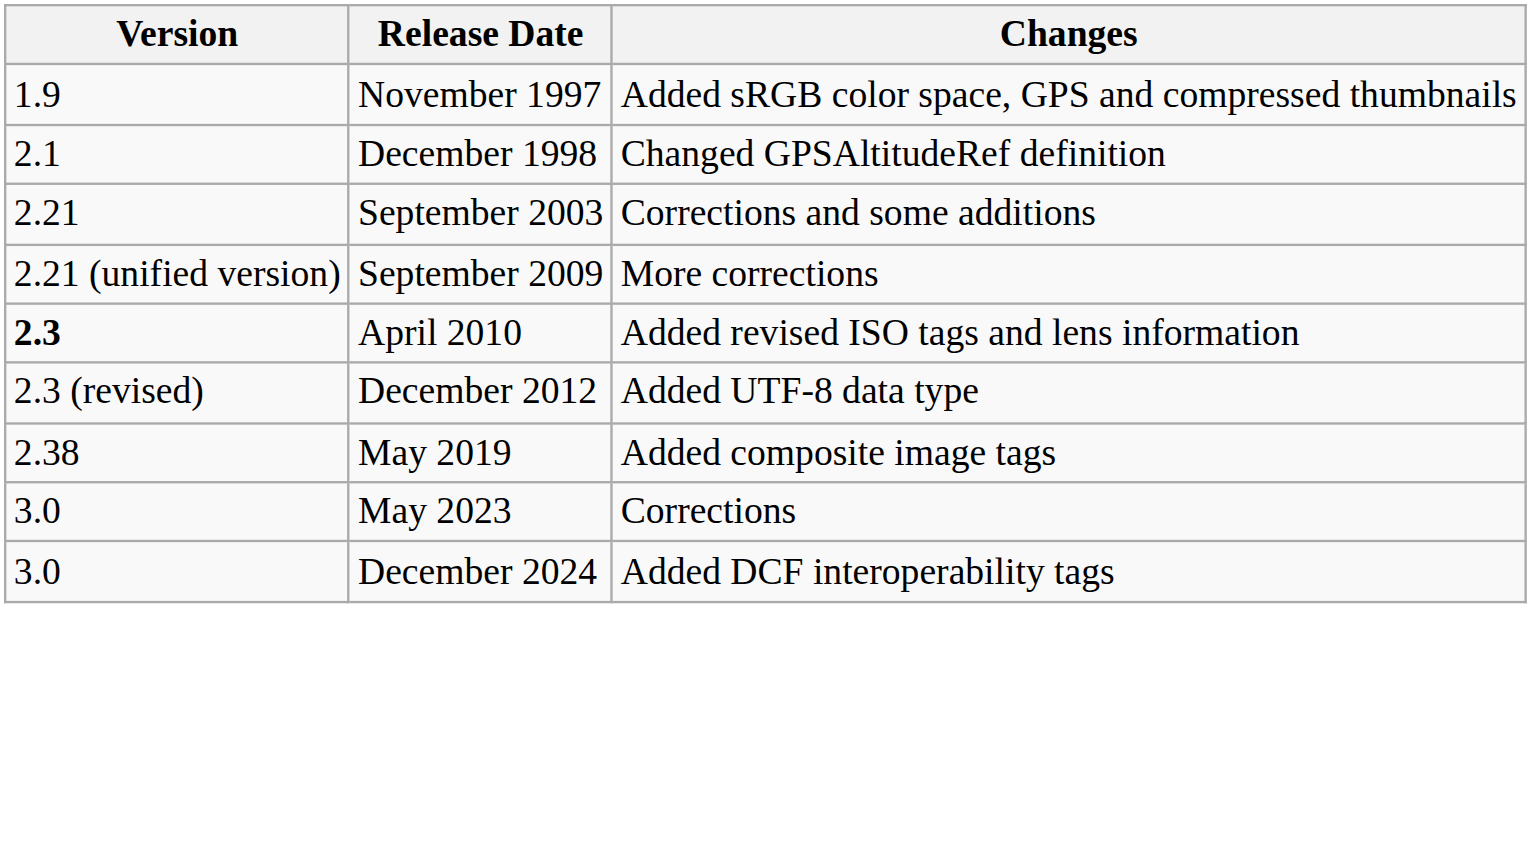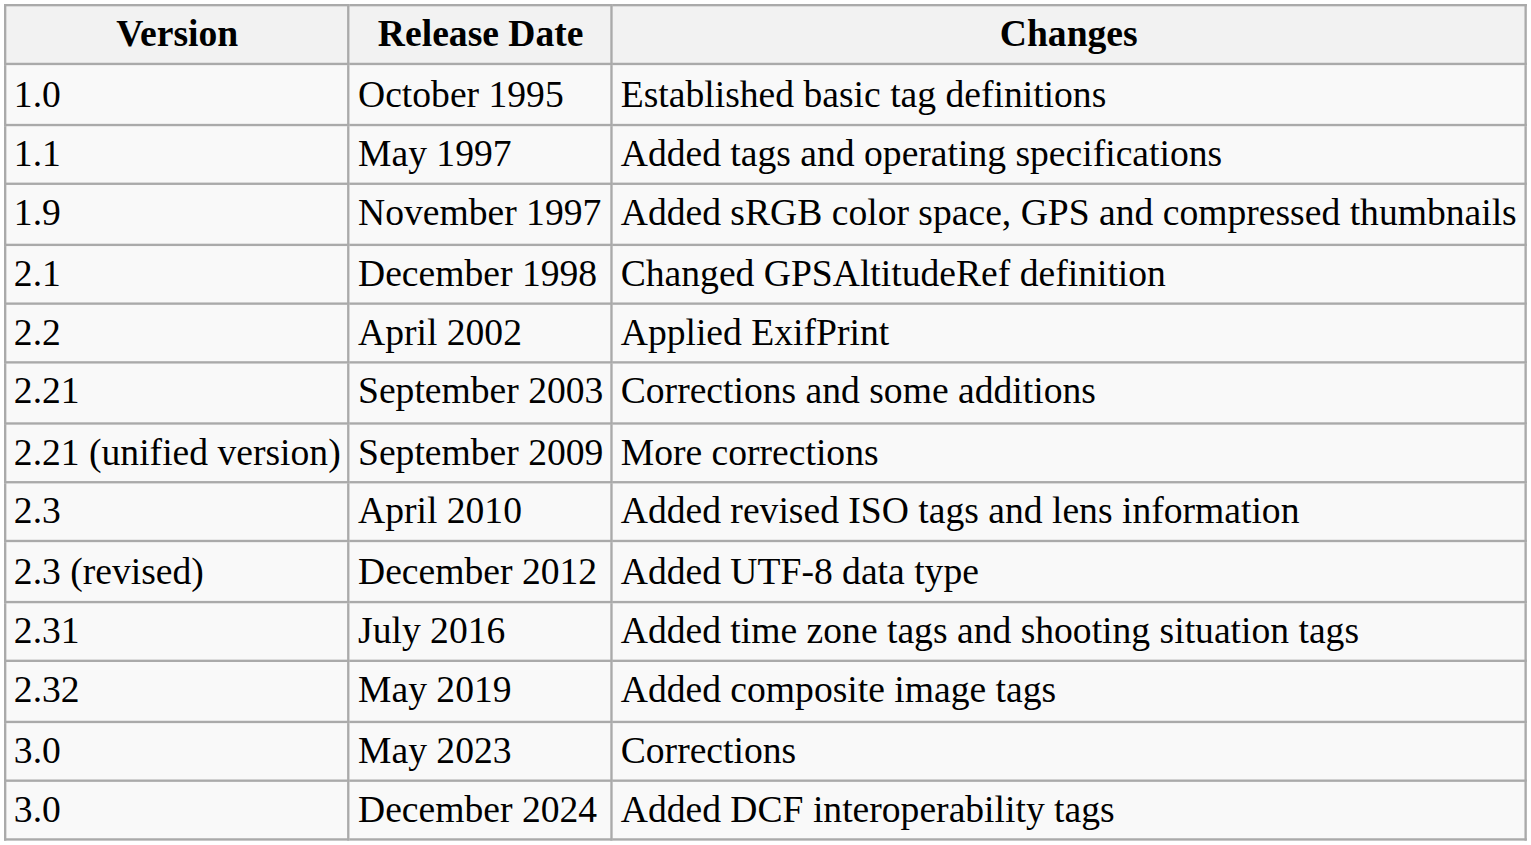+ row: 1.0 | October 1995 | Established basic tag definitions
+ row: 1.1 | May 1997 | Added tags and operating specifications
+ row: 2.2 | April 2002 | Applied ExifPrint
April 2010 | Version: bold -> normal
+ row: 2.31 | July 2016 | Added time zone tags and shooting situation tags
May 2019 | Version: 2.38 -> 2.32
